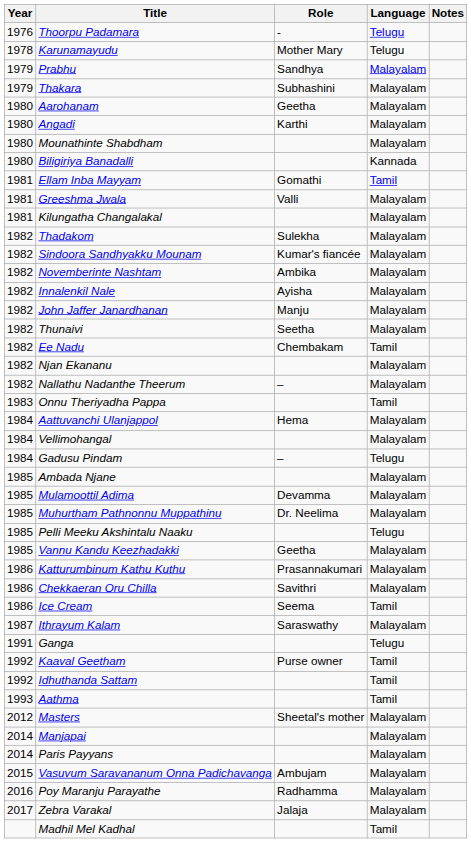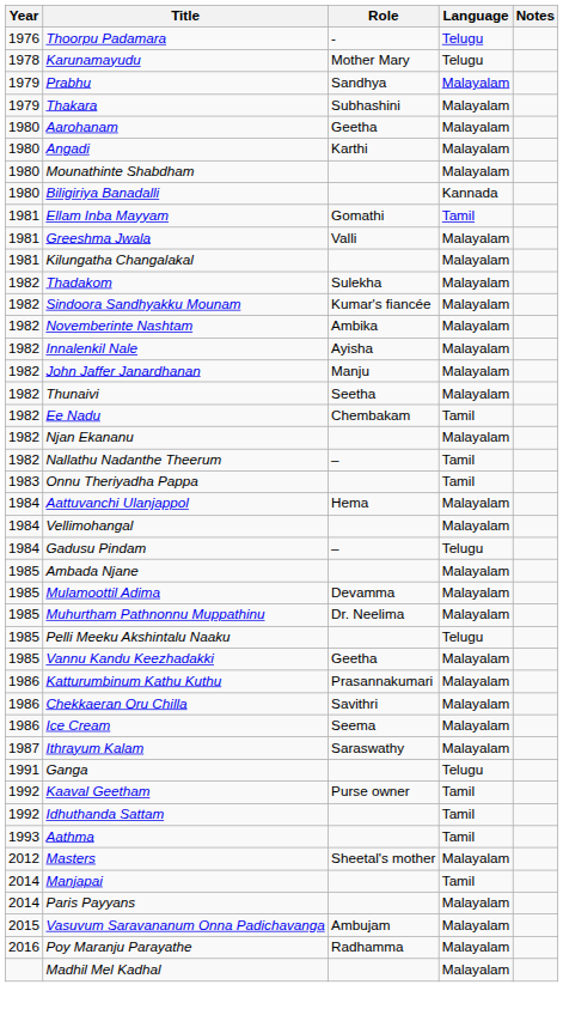Nallathu Nadanthe Theerum | Language: Malayalam -> Tamil
Ice Cream | Language: Tamil -> Malayalam
Manjapai | Language: Malayalam -> Tamil
- row: 2017 | Zebra Varakal | Jalaja | Malayalam
Madhil Mel Kadhal | Language: Tamil -> Malayalam
